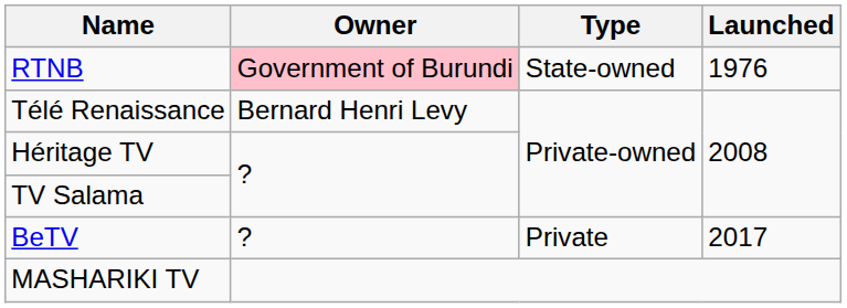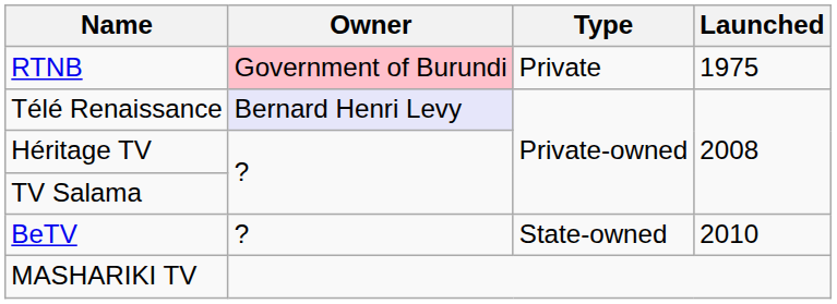RTNB | Type: State-owned -> Private
RTNB | Launched: 1976 -> 1975
Télé Renaissance | Owner: no background -> lavender background
BeTV | Type: Private -> State-owned
BeTV | Launched: 2017 -> 2010
